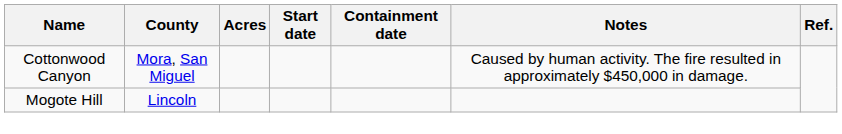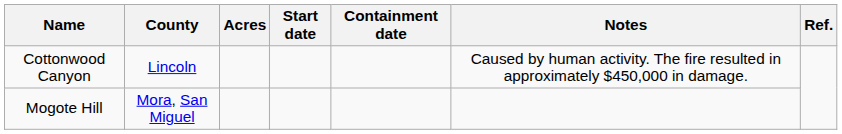Cottonwood Canyon | County: Mora, San Miguel -> Lincoln
Mogote Hill | County: Lincoln -> Mora, San Miguel
